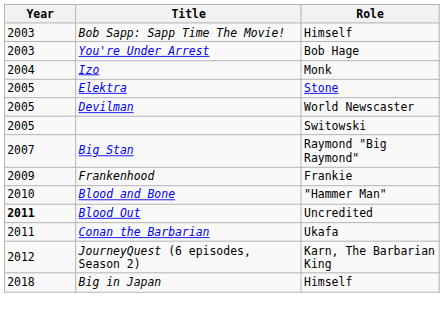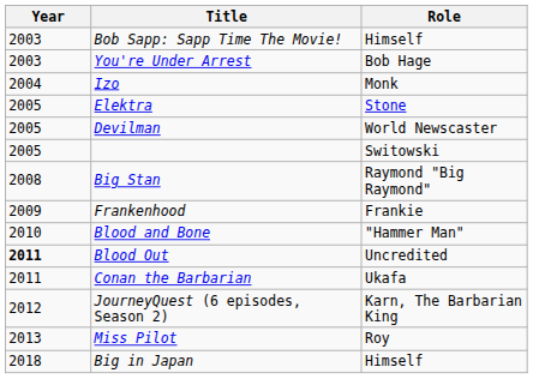Big Stan | Year: 2007 -> 2008
+ row: 2013 | Miss Pilot | Roy
